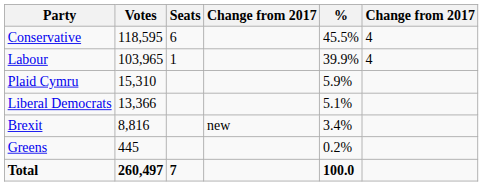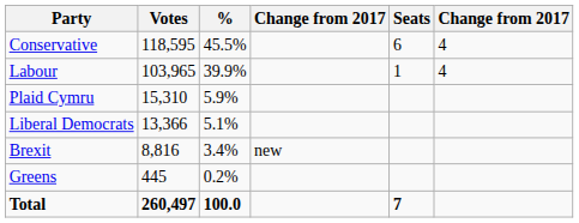columns swapped: % <-> Seats
